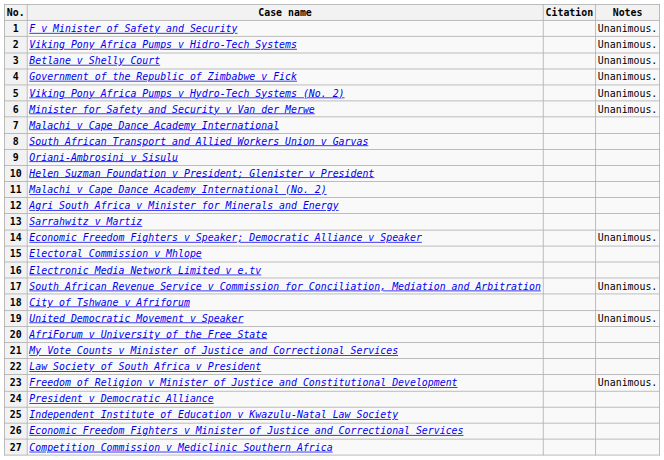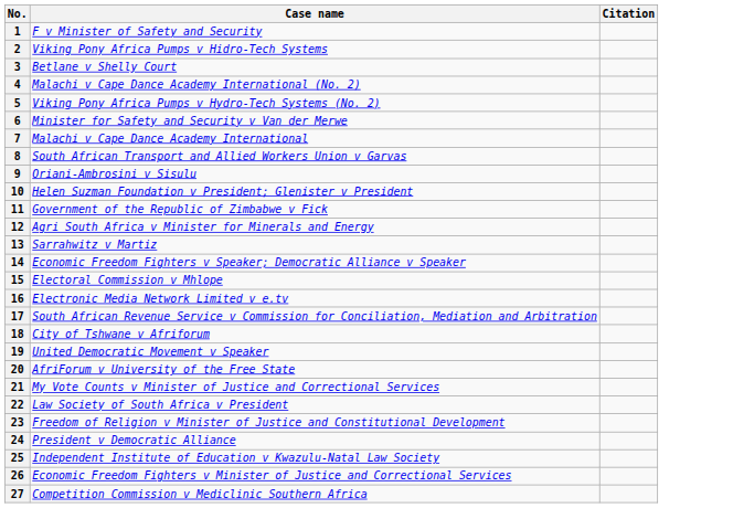- column: Notes | Unanimous. | Unanimous. | Unanimous. | Unanimous. | Unanimous. | Unanimous. | Unanimous. | Unanimous. | Unanimous. | Unanimous.
4 | Case name: Government of the Republic of Zimbabwe v Fick -> Malachi v Cape Dance Academy International (No. 2)
11 | Case name: Malachi v Cape Dance Academy International (No. 2) -> Government of the Republic of Zimbabwe v Fick
